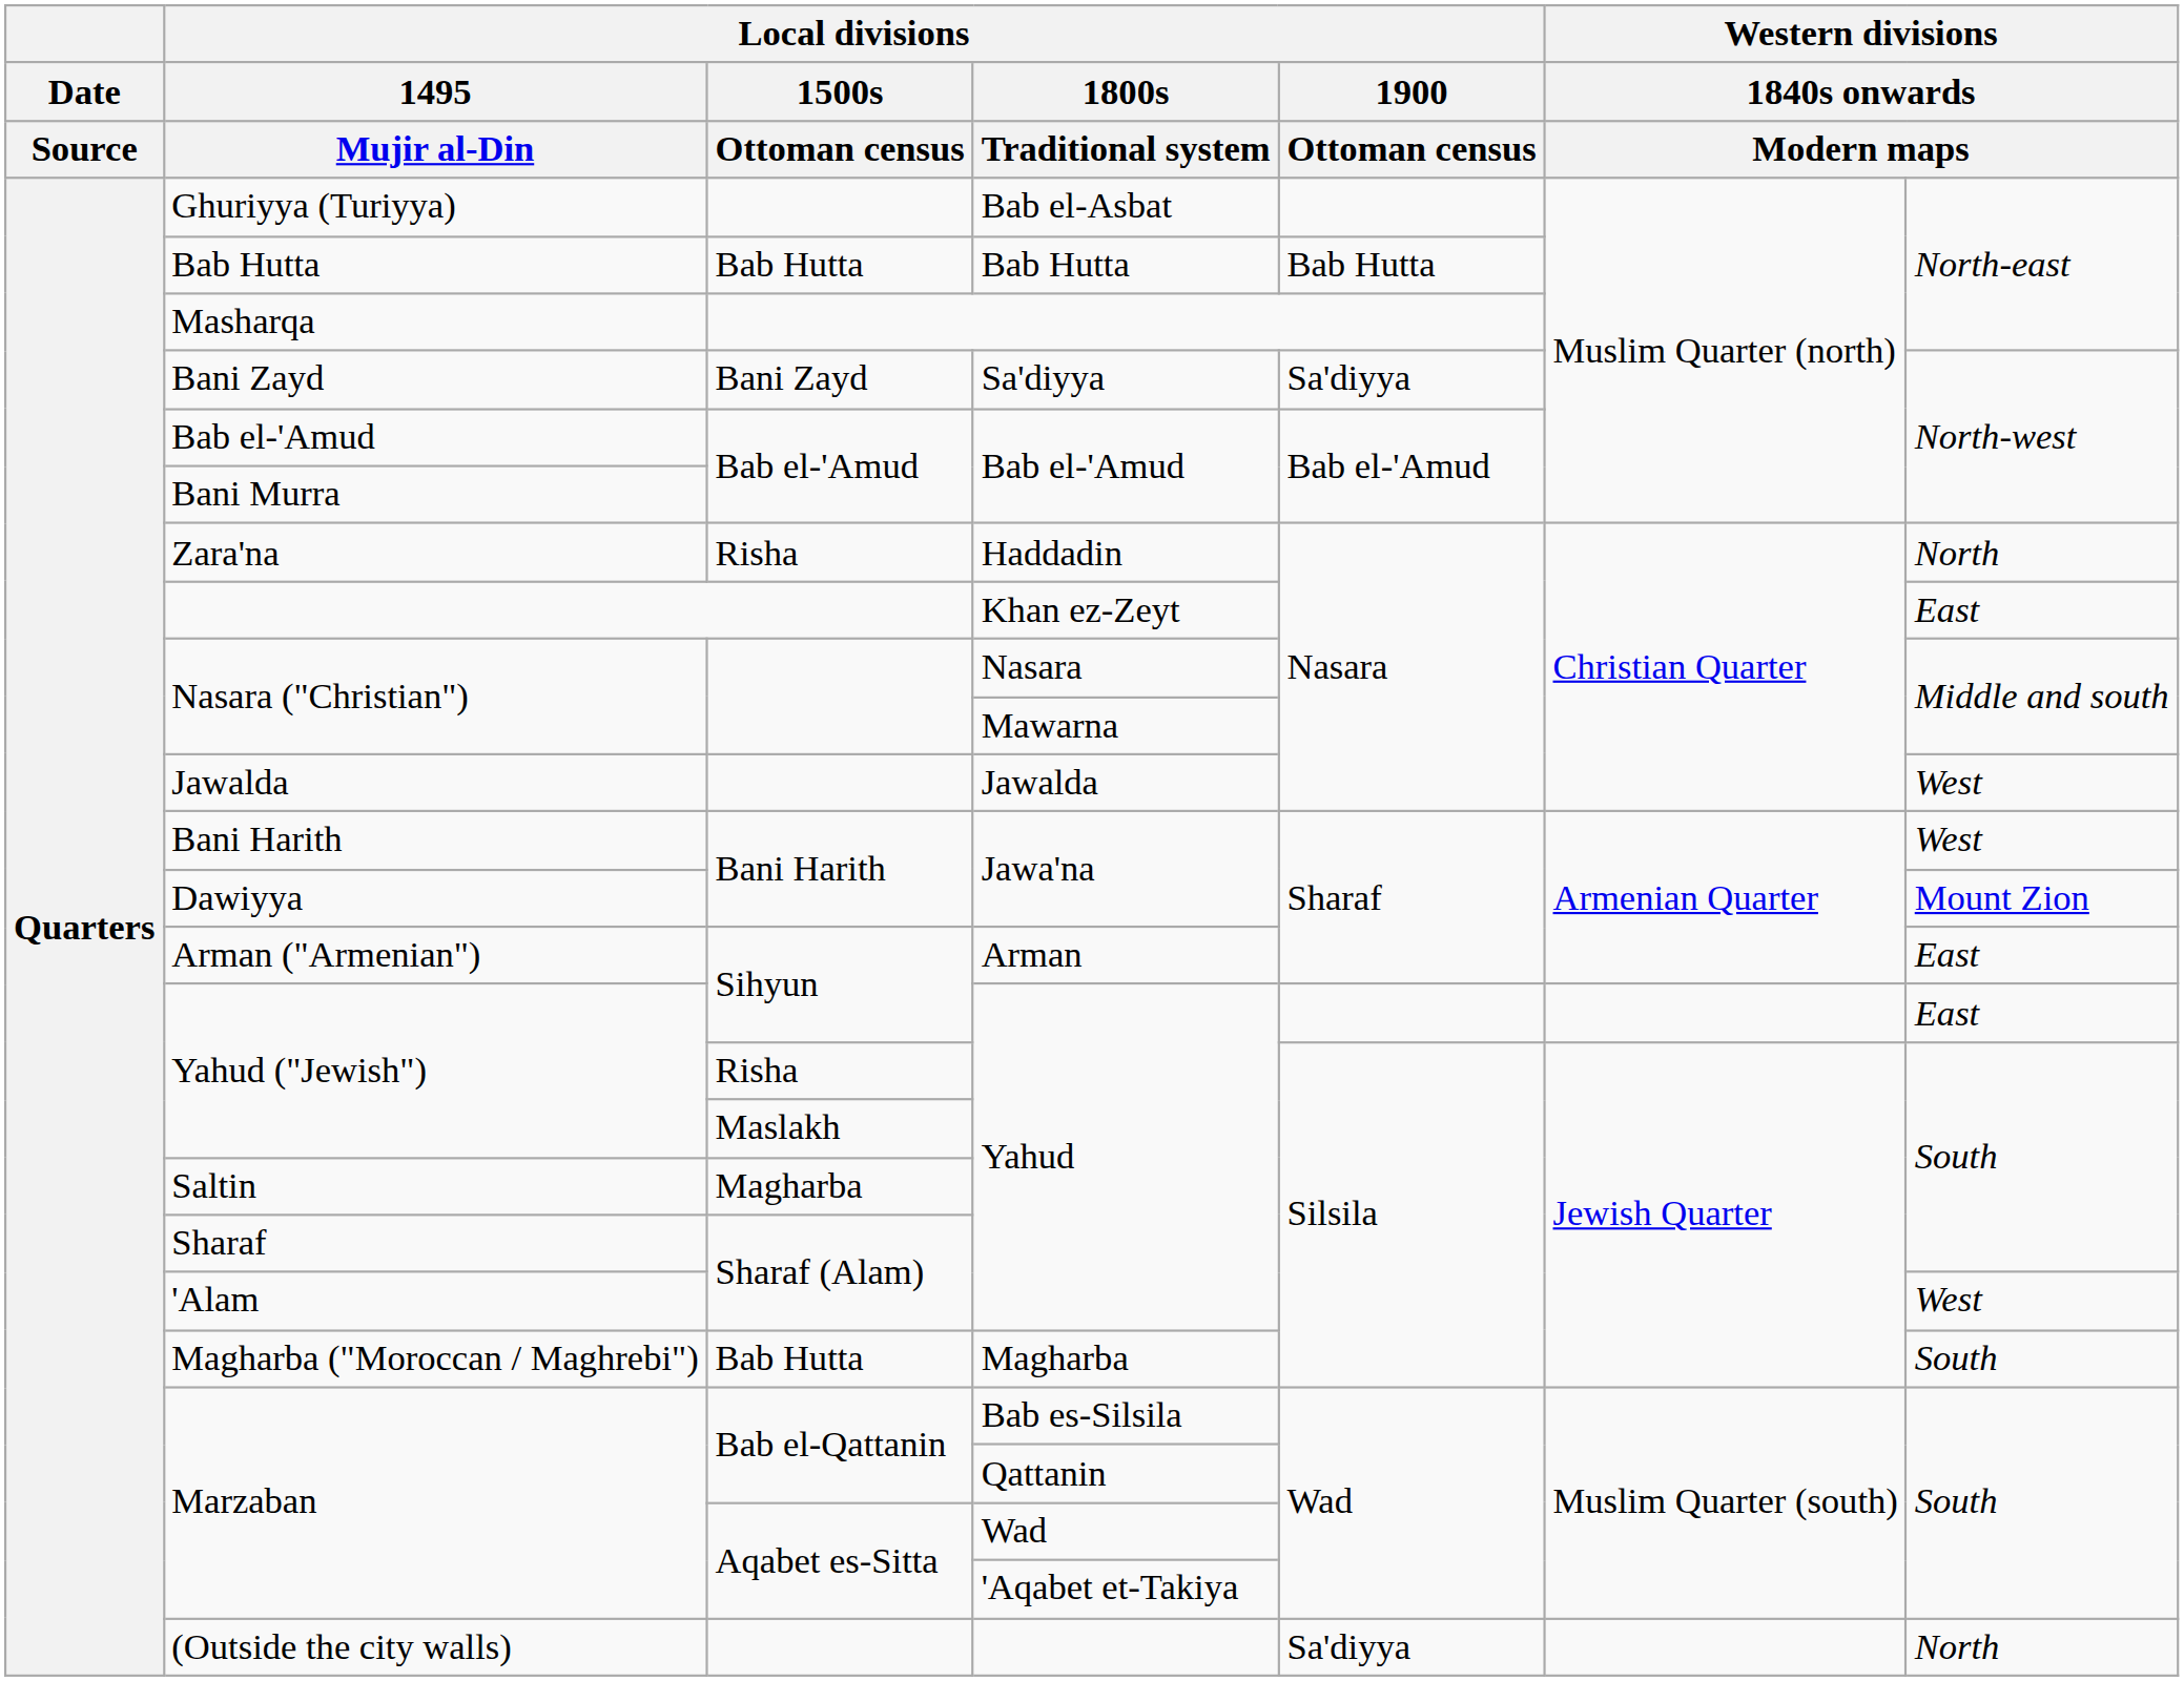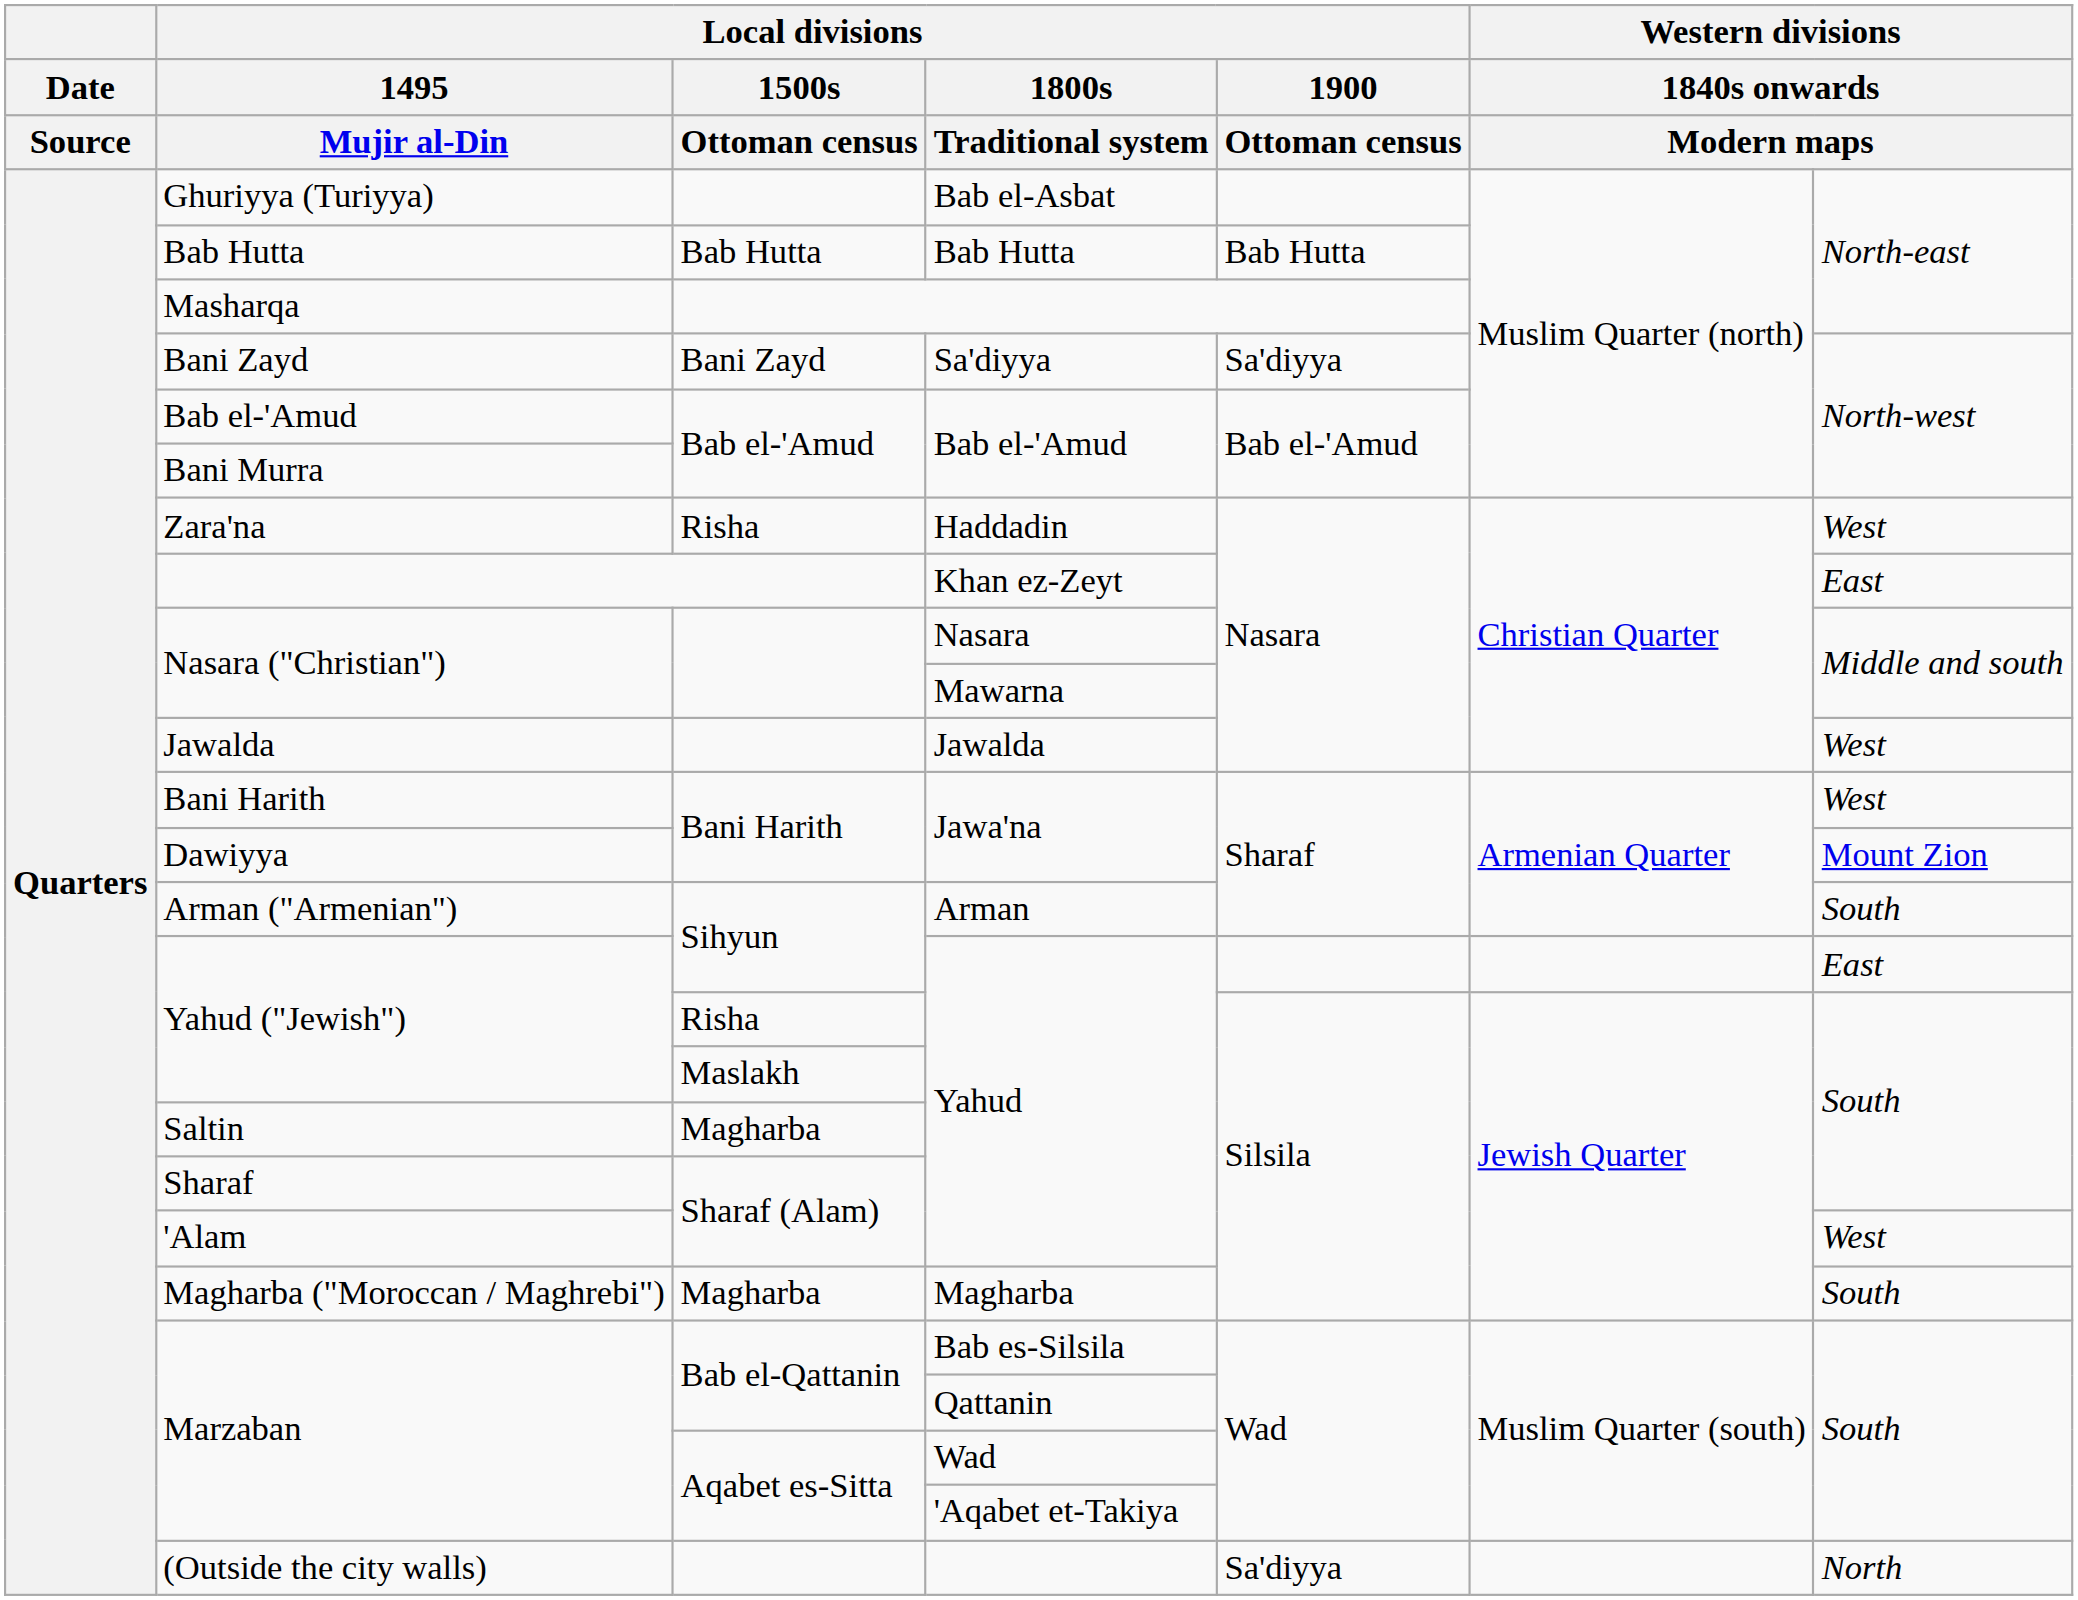Zara'na | column 7: North -> West
Arman ("Armenian") | column 7: East -> South
Magharba ("Moroccan / Maghrebi") | Local divisions / 1500s / Ottoman census: Bab Hutta -> Magharba
